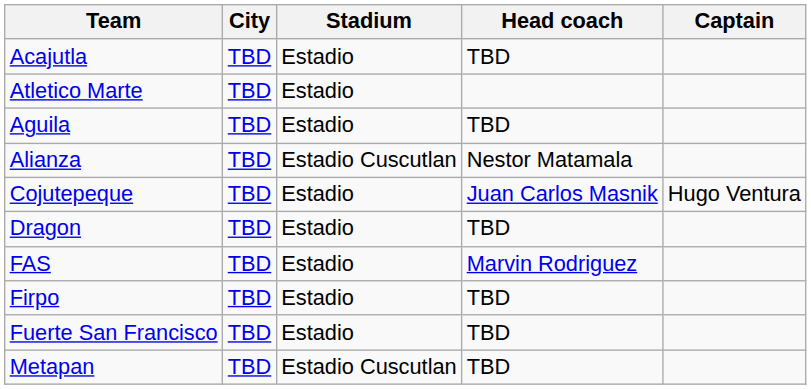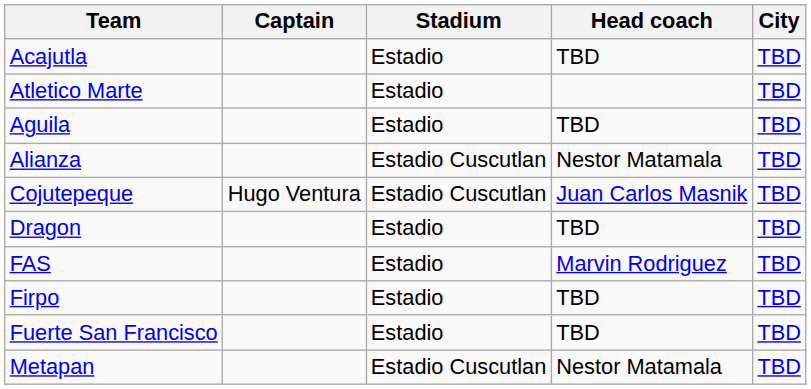columns swapped: City <-> Captain
Cojutepeque | Stadium: Estadio -> Estadio Cuscutlan
Metapan | Head coach: TBD -> Nestor Matamala
